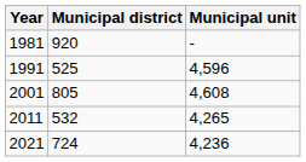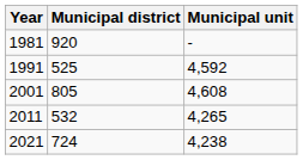1991 | Municipal unit: 4,596 -> 4,592
2021 | Municipal unit: 4,236 -> 4,238
